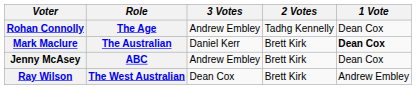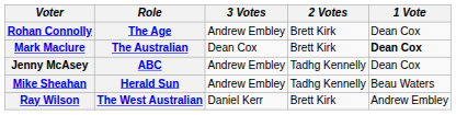Rohan Connolly | 2 Votes: Tadhg Kennelly -> Brett Kirk
Mark Maclure | 3 Votes: Daniel Kerr -> Dean Cox
Jenny McAsey | 2 Votes: Brett Kirk -> Tadhg Kennelly
+ row: Mike Sheahan | Herald Sun | Andrew Embley | Tadhg Kennelly | Beau Waters
Ray Wilson | 3 Votes: Dean Cox -> Daniel Kerr
